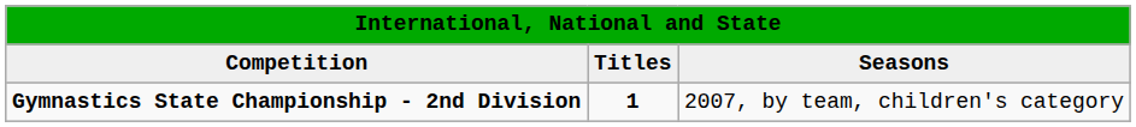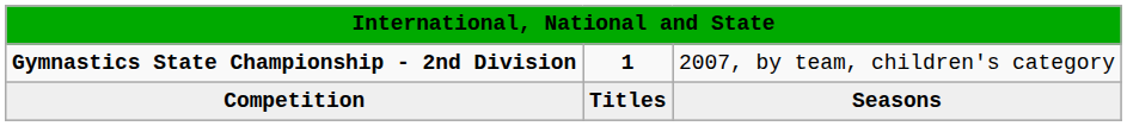rows swapped: Competition <-> Gymnastics State Championship - 2nd Division
